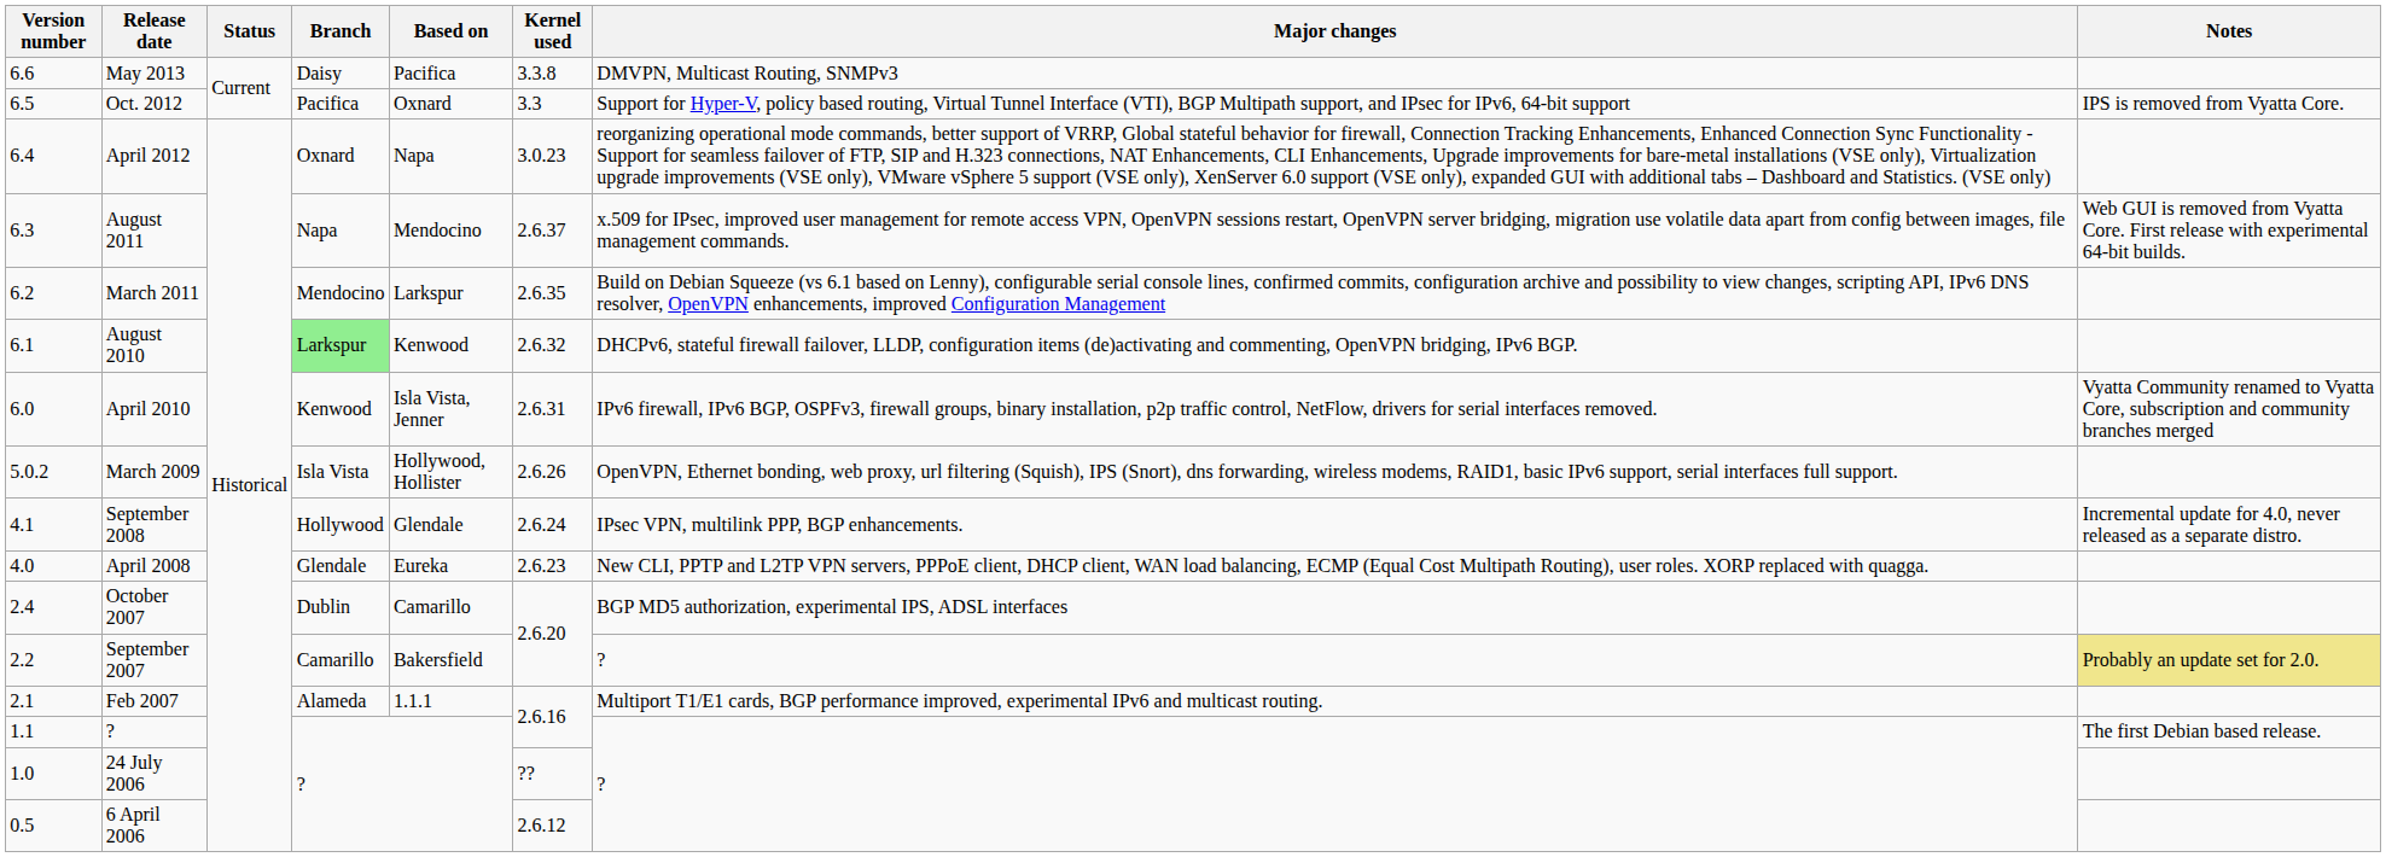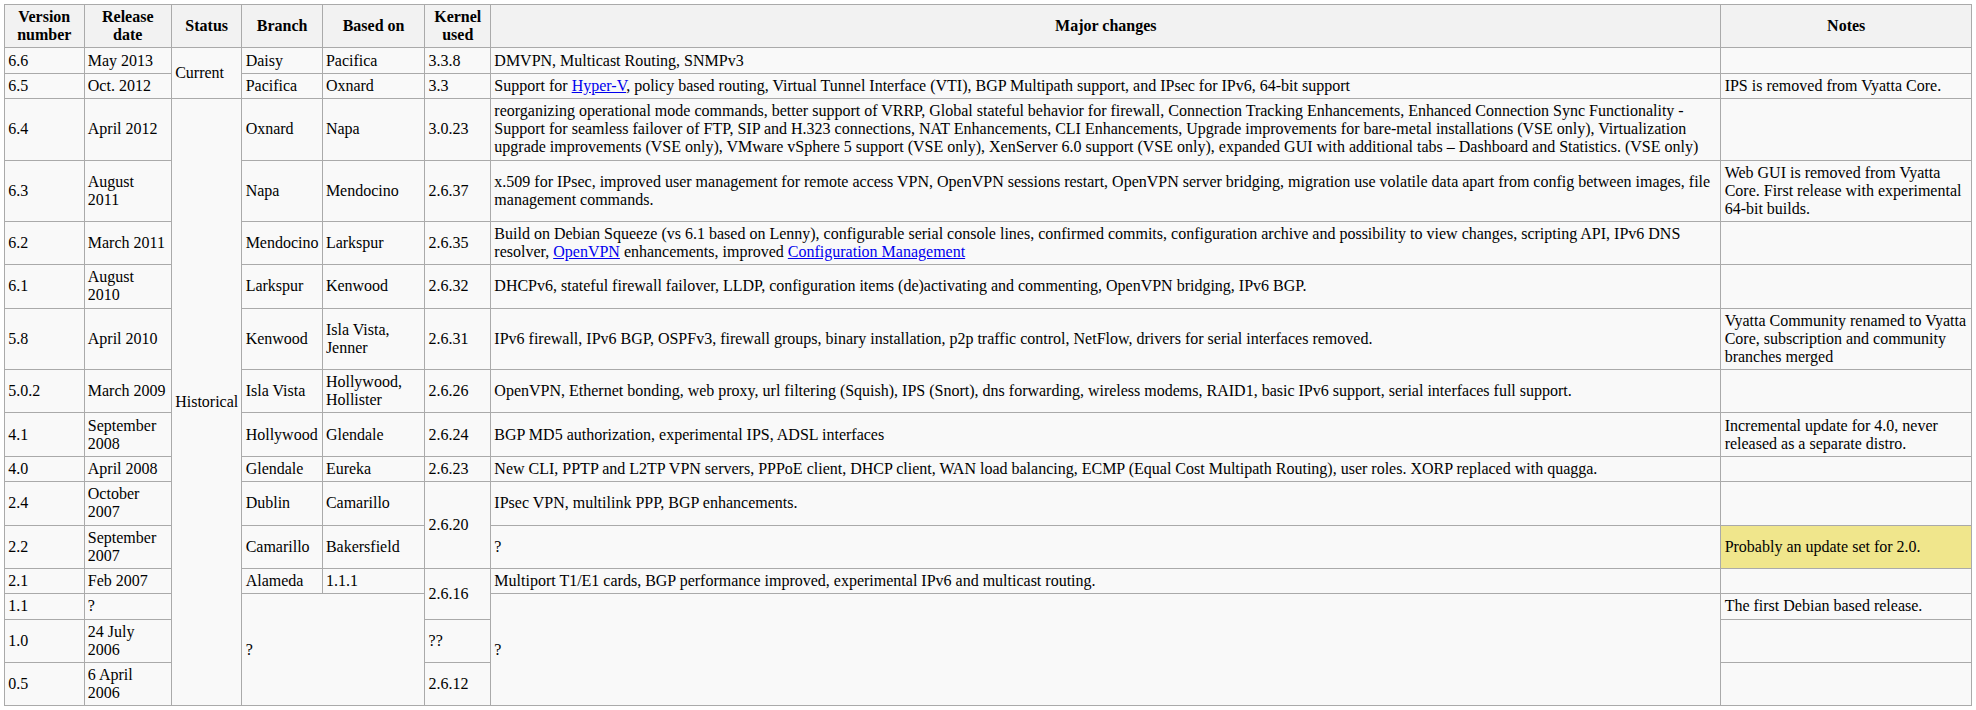August 2010 | Branch: lightgreen background -> no background
April 2010 | Version number: 6.0 -> 5.8
September 2008 | Major changes: IPsec VPN, multilink PPP, BGP enhancements. -> BGP MD5 authorization, experimental IPS, ADSL interfaces
October 2007 | Major changes: BGP MD5 authorization, experimental IPS, ADSL interfaces -> IPsec VPN, multilink PPP, BGP enhancements.
